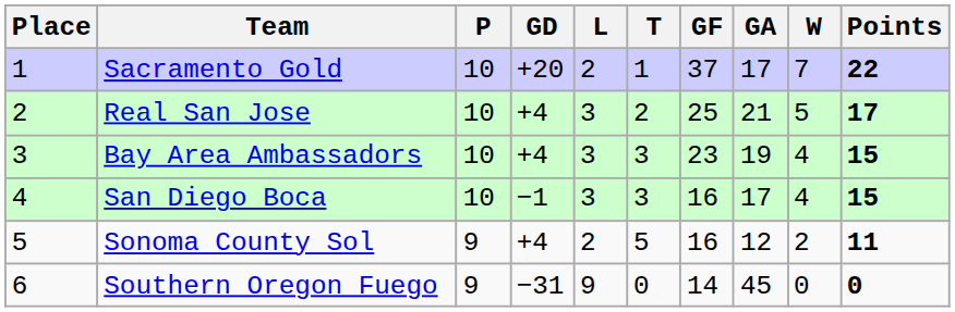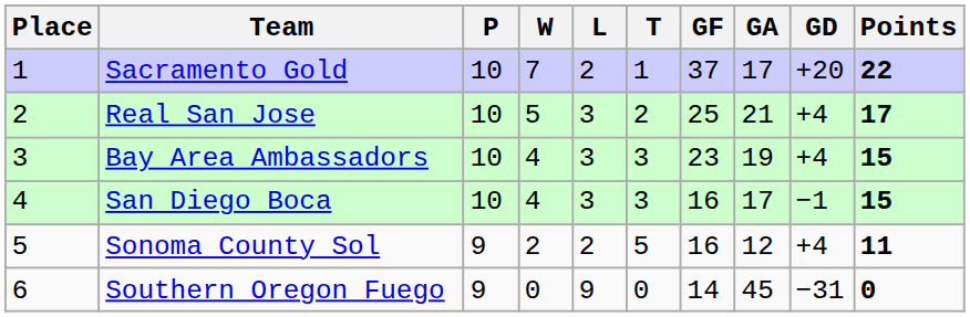columns swapped: W <-> GD
